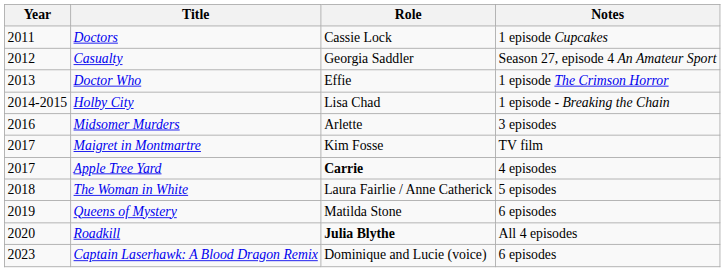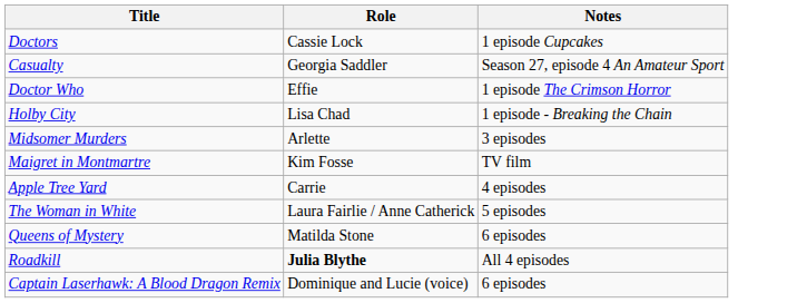- column: Year | 2011 | 2012 | 2013 | 2014-2015 | 2016 | 2017 | 2017 | 2018 | 2019 | 2020 | 2023
Apple Tree Yard | Role: bold -> normal
